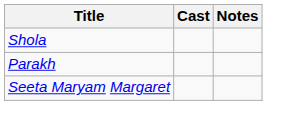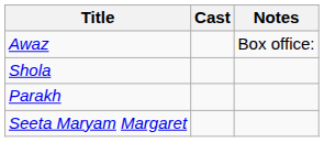+ row: Awaz | Box office:
